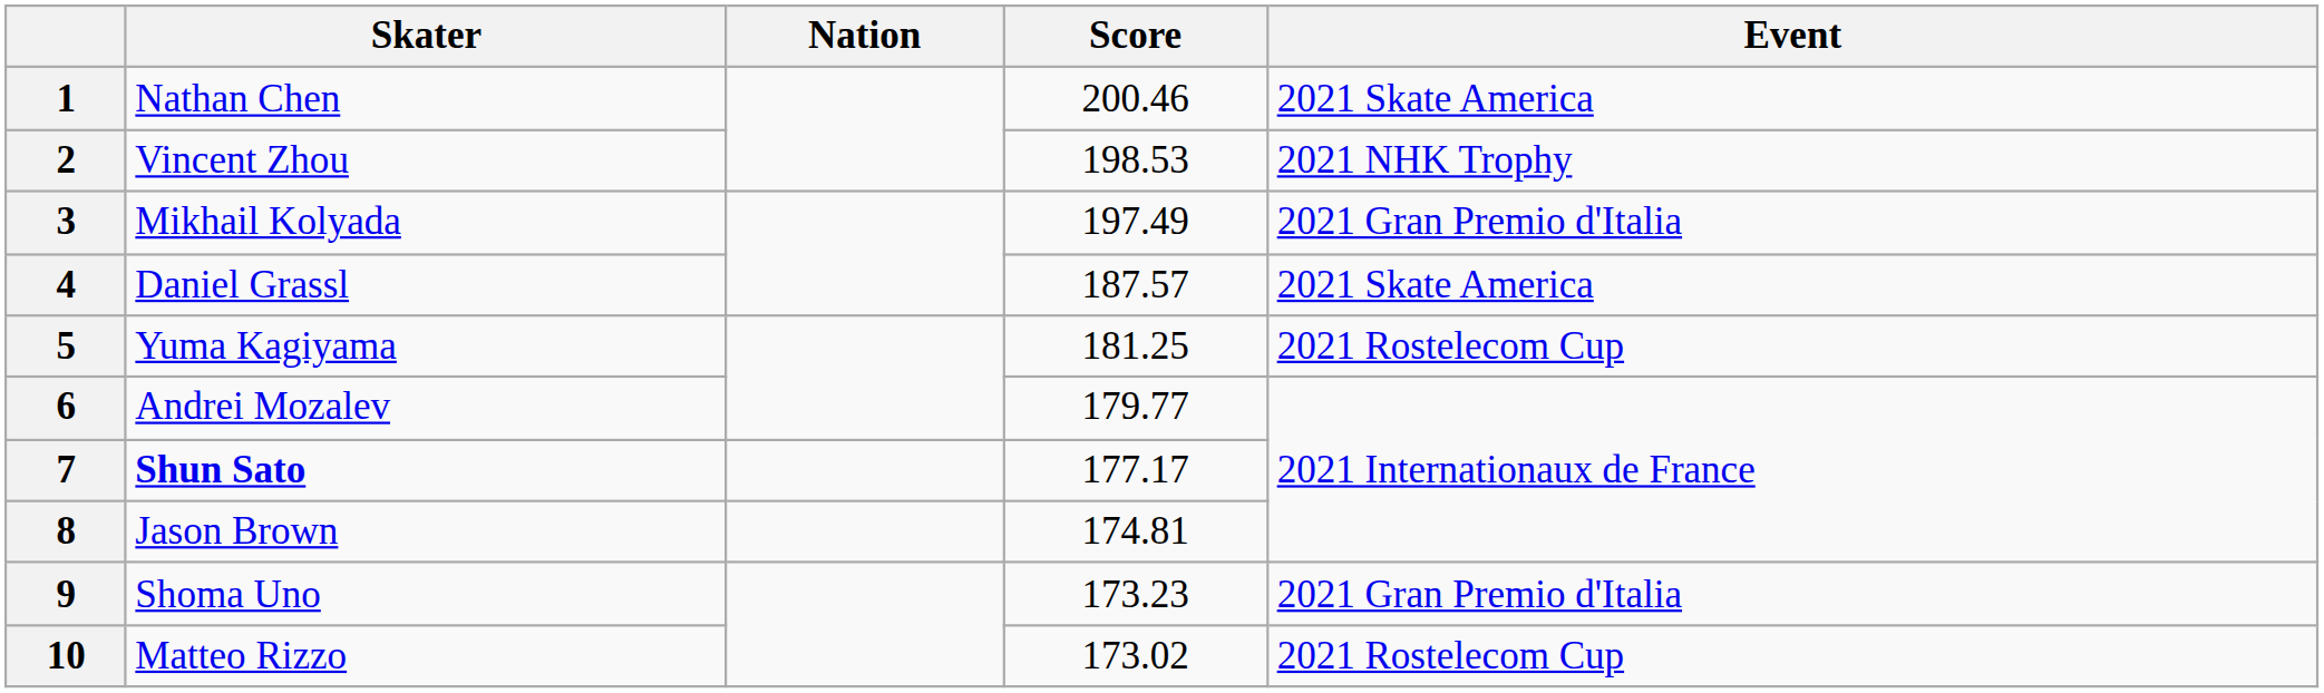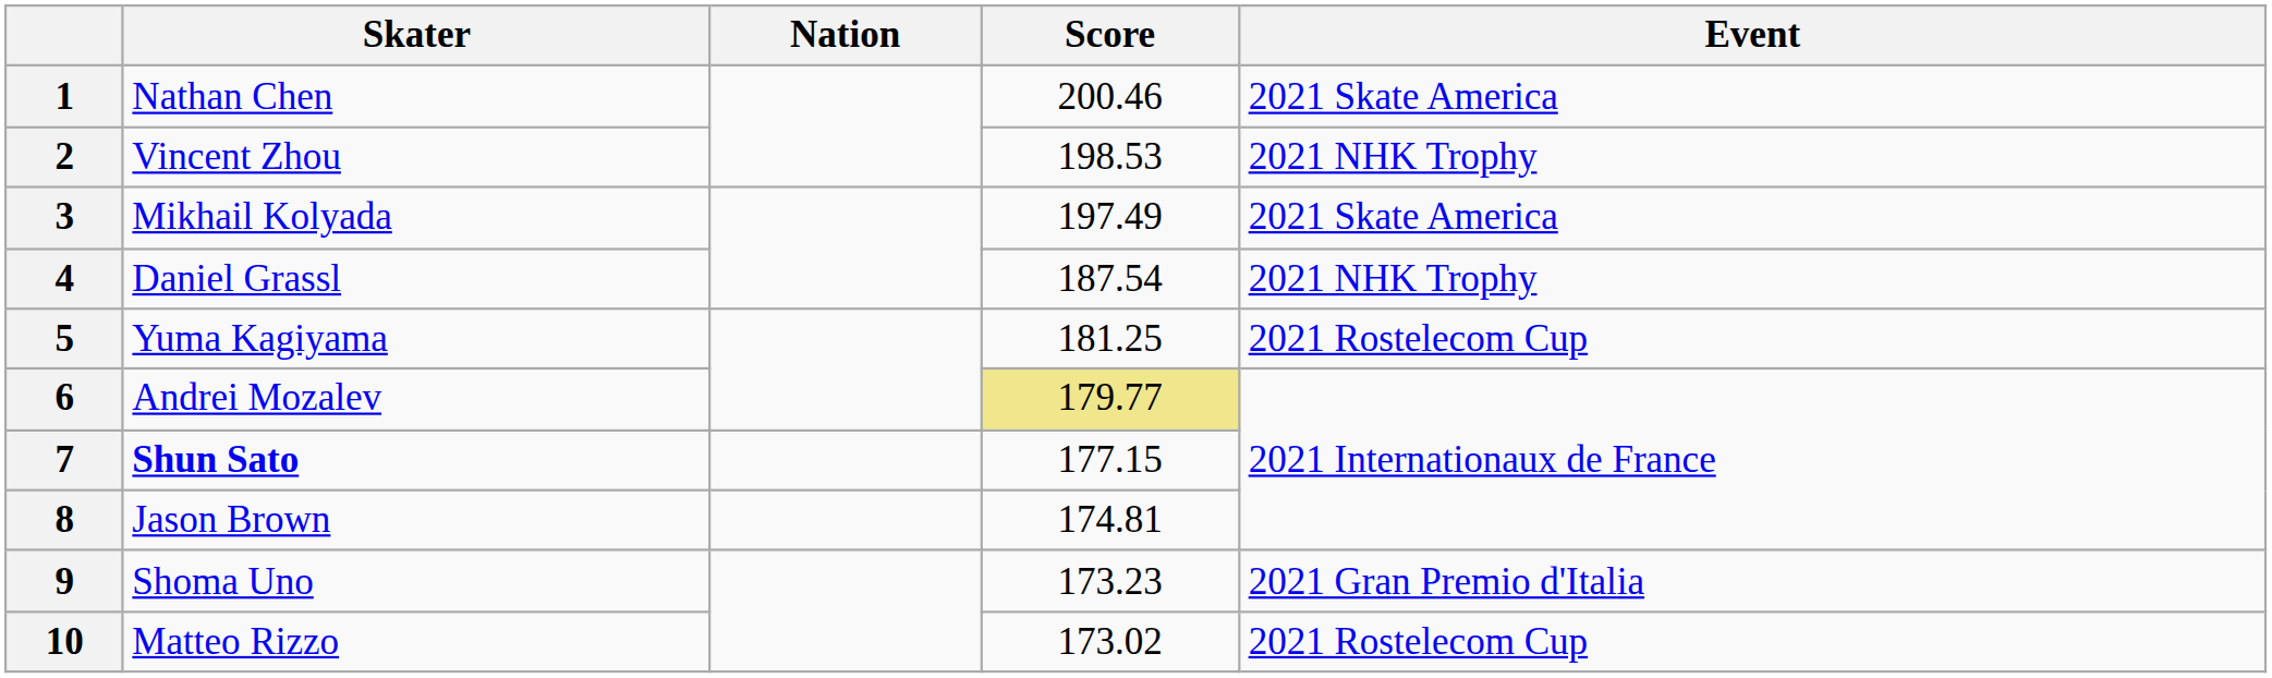3 | Event: 2021 Gran Premio d'Italia -> 2021 Skate America
4 | Score: 187.57 -> 187.54
4 | Event: 2021 Skate America -> 2021 NHK Trophy
6 | Score: no background -> khaki background
7 | Score: 177.17 -> 177.15
